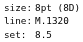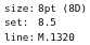rows swapped: set: <-> line:
